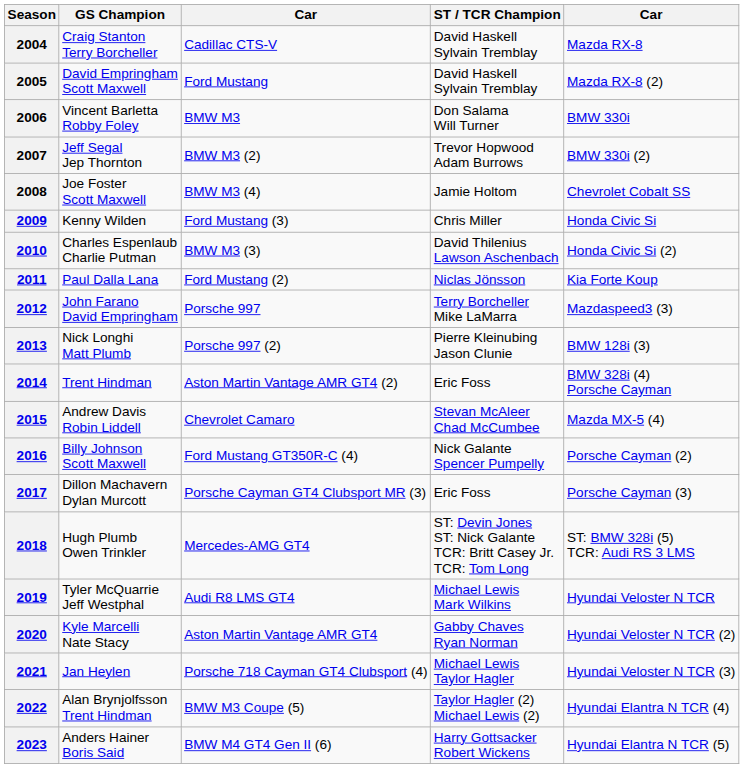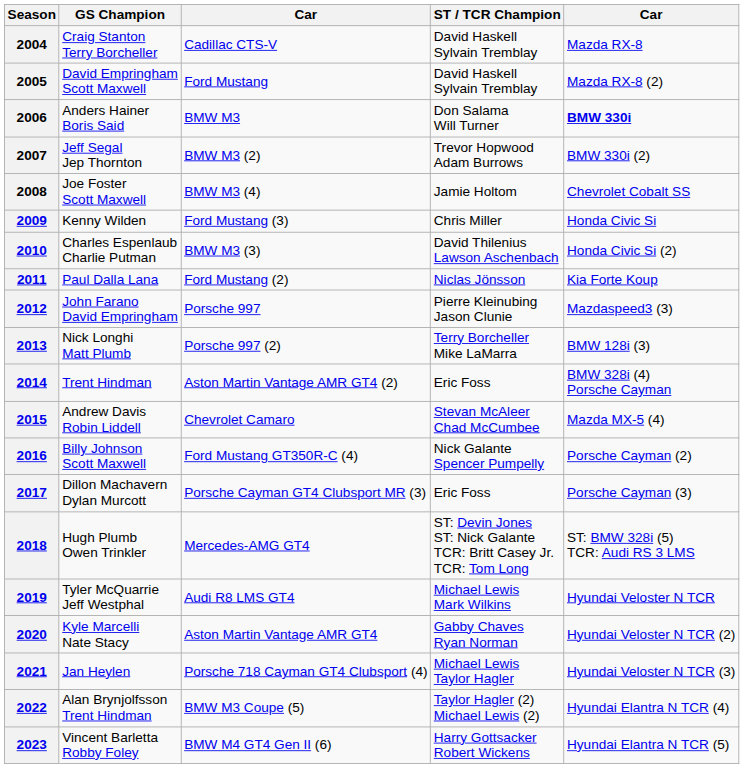2006 | GS Champion: Vincent Barletta Robby Foley -> Anders Hainer Boris Said
2006 | column 5: normal -> bold
2012 | ST / TCR Champion: Terry Borcheller Mike LaMarra -> Pierre Kleinubing Jason Clunie
2013 | ST / TCR Champion: Pierre Kleinubing Jason Clunie -> Terry Borcheller Mike LaMarra
2023 | GS Champion: Anders Hainer Boris Said -> Vincent Barletta Robby Foley
